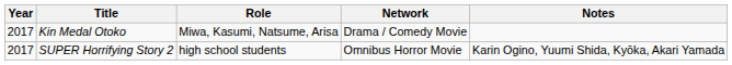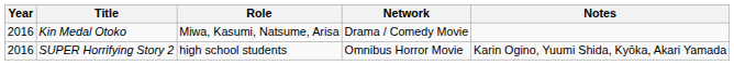Kin Medal Otoko | Year: 2017 -> 2016
SUPER Horrifying Story 2 | Year: 2017 -> 2016
